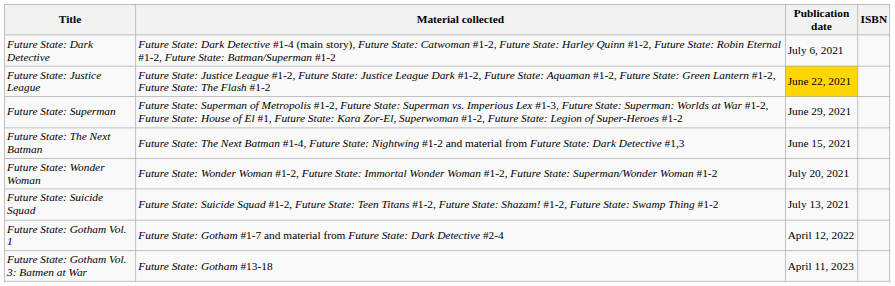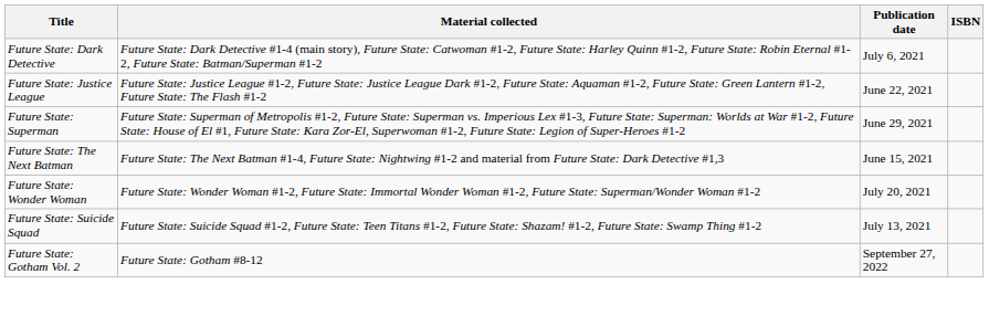Future State: Justice League | Publication date: gold background -> no background
- row: Future State: Gotham Vol. 1 | Future State: Gotham #1-7 and material from Future State: Dark Detective #2-4 | April 12, 2022
+ row: Future State: Gotham Vol. 2 | Future State: Gotham #8-12 | September 27, 2022
- row: Future State: Gotham Vol. 3: Batmen at War | Future State: Gotham #13-18 | April 11, 2023
